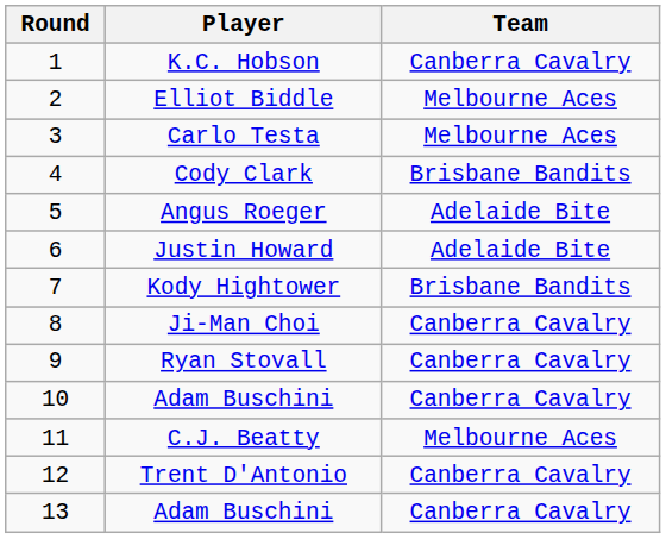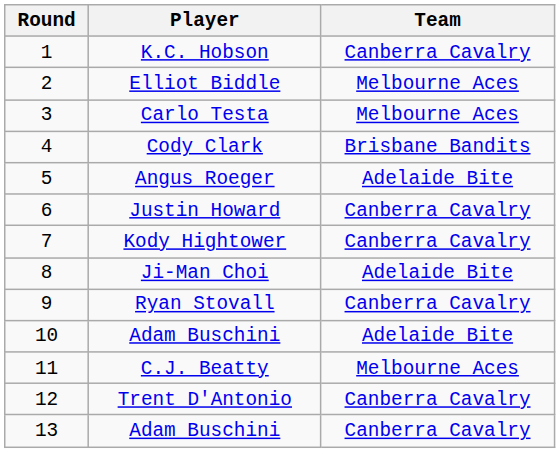Justin Howard | Team: Adelaide Bite -> Canberra Cavalry
Kody Hightower | Team: Brisbane Bandits -> Canberra Cavalry
Ji-Man Choi | Team: Canberra Cavalry -> Adelaide Bite
10 / Adam Buschini | Team: Canberra Cavalry -> Adelaide Bite
